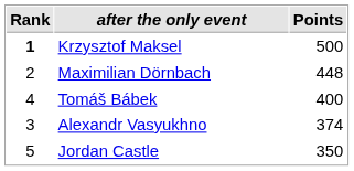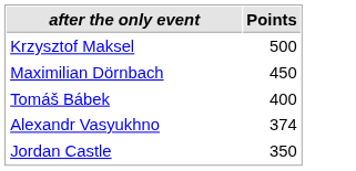- column: Rank | 1 | 2 | 4 | 3 | 5
Maximilian Dörnbach | Points: 448 -> 450
